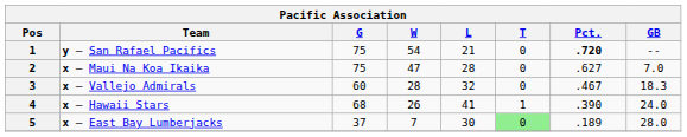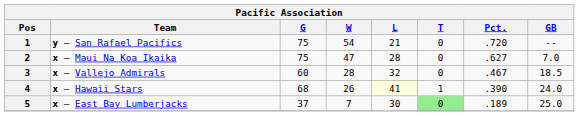y – San Rafael Pacifics | Pct.: bold -> normal
x – Vallejo Admirals | GB: 18.3 -> 18.5
x – Hawaii Stars | L: no background -> lightyellow background
x – East Bay Lumberjacks | GB: 28.0 -> 25.0
